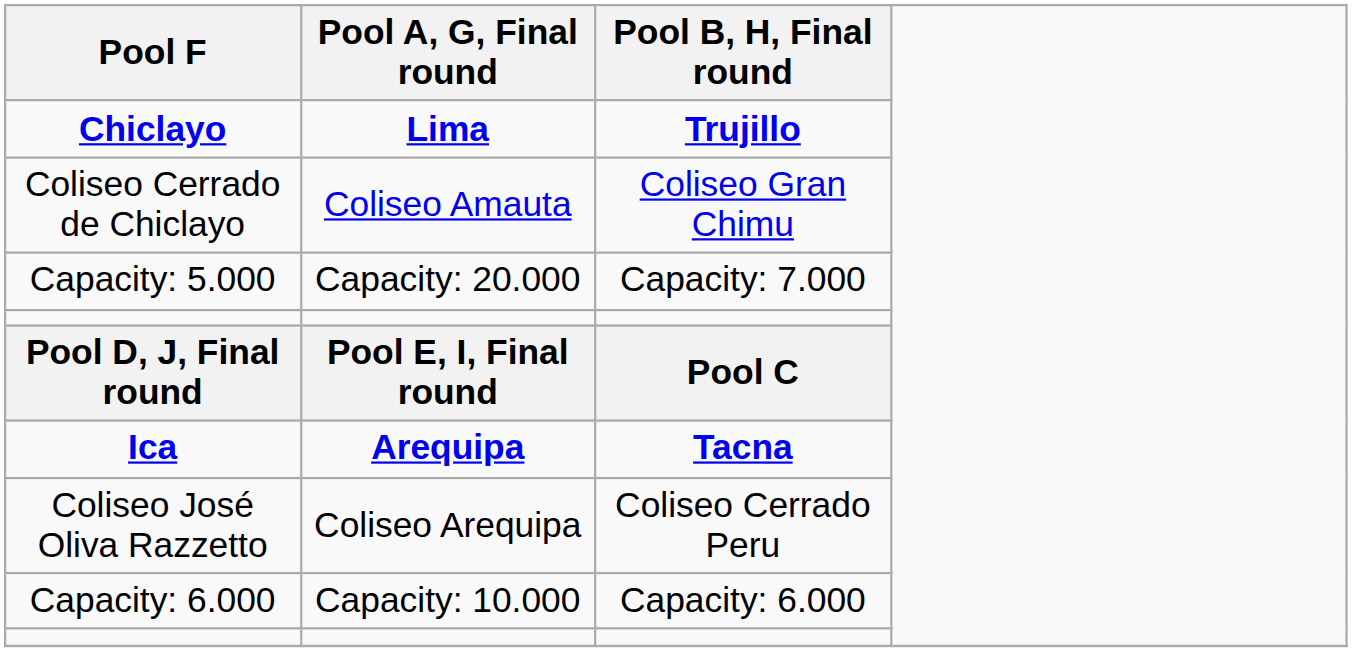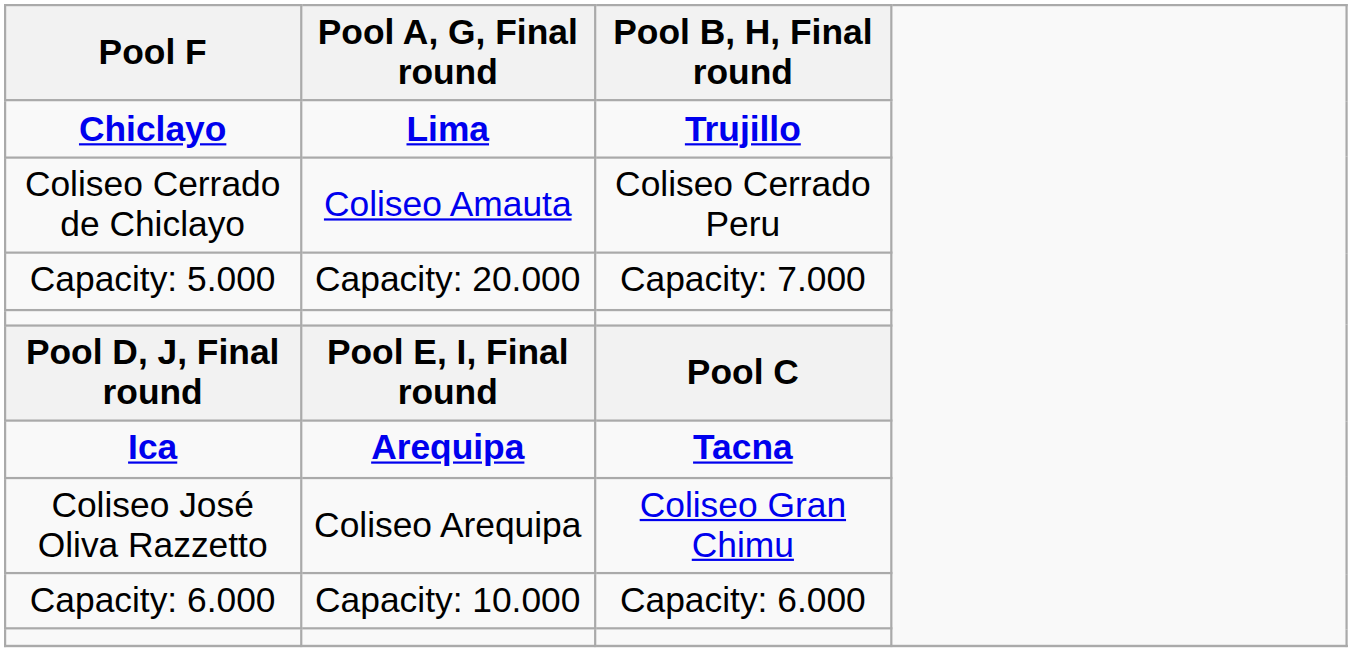Coliseo Cerrado de Chiclayo | Pool B, H, Final round: Coliseo Gran Chimu -> Coliseo Cerrado Peru
Coliseo José Oliva Razzetto | Pool B, H, Final round: Coliseo Cerrado Peru -> Coliseo Gran Chimu
